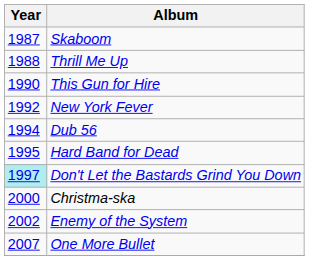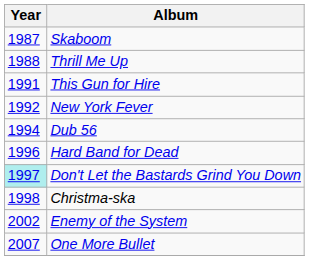This Gun for Hire | Year: 1990 -> 1991
Hard Band for Dead | Year: 1995 -> 1996
Christma-ska | Year: 2000 -> 1998
